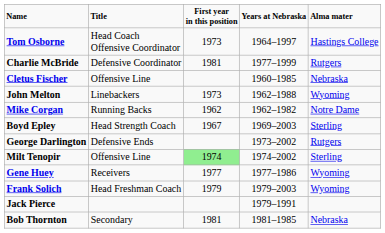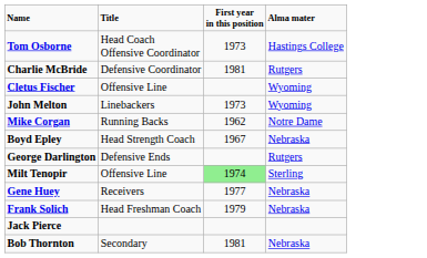- column: Years at Nebraska | 1964–1997 | 1977–1999 | 1960–1985 | 1962–1988 | 1962–1982 | 1969–2003 | 1973–2002 | 1974–2002 | 1977–1986 | 1979–2003 | 1979–1991 | 1981–1985
Cletus Fischer | Alma mater: Nebraska -> Wyoming
Boyd Epley | Alma mater: Sterling -> Nebraska
Gene Huey | Alma mater: Wyoming -> Nebraska
Frank Solich | Alma mater: Wyoming -> Nebraska
